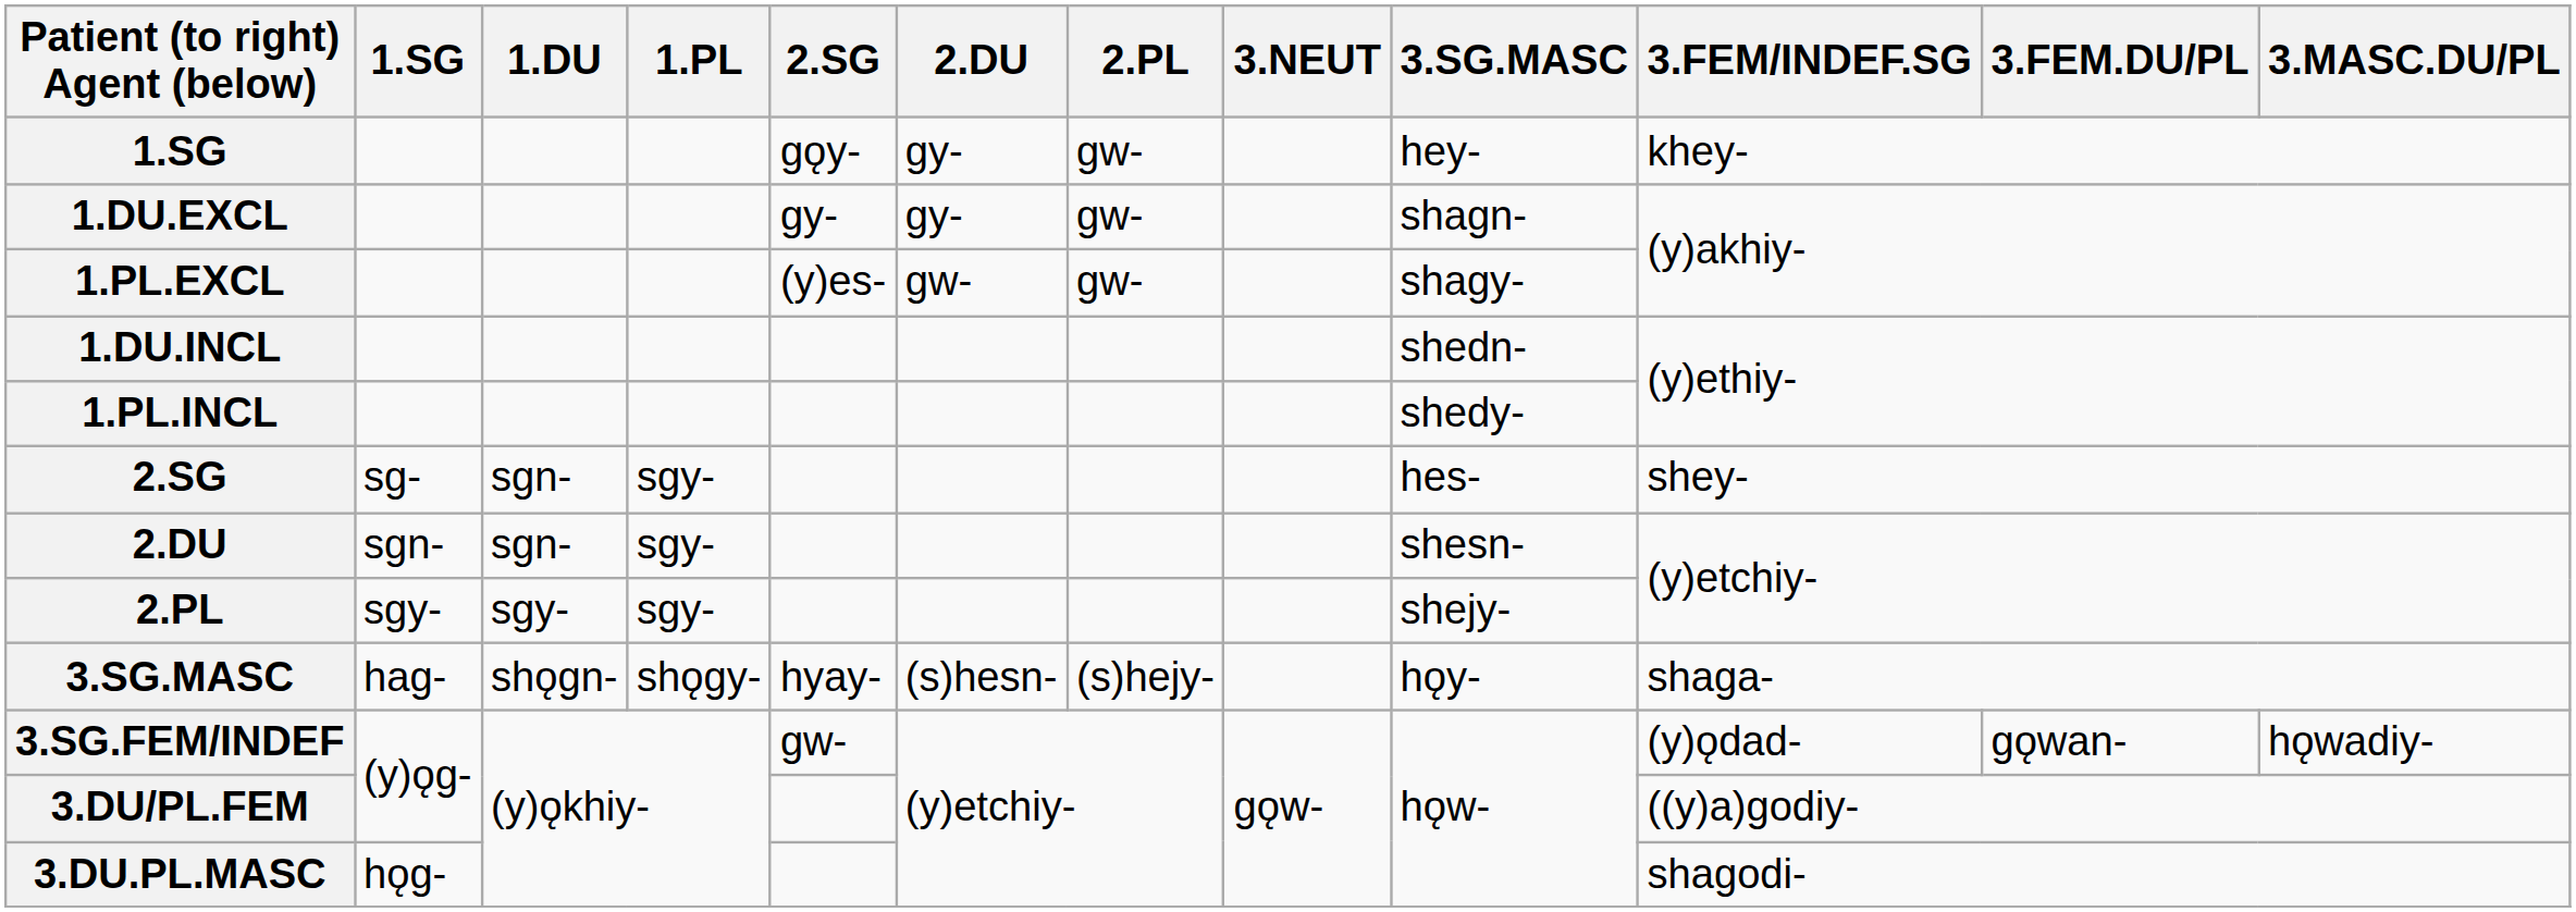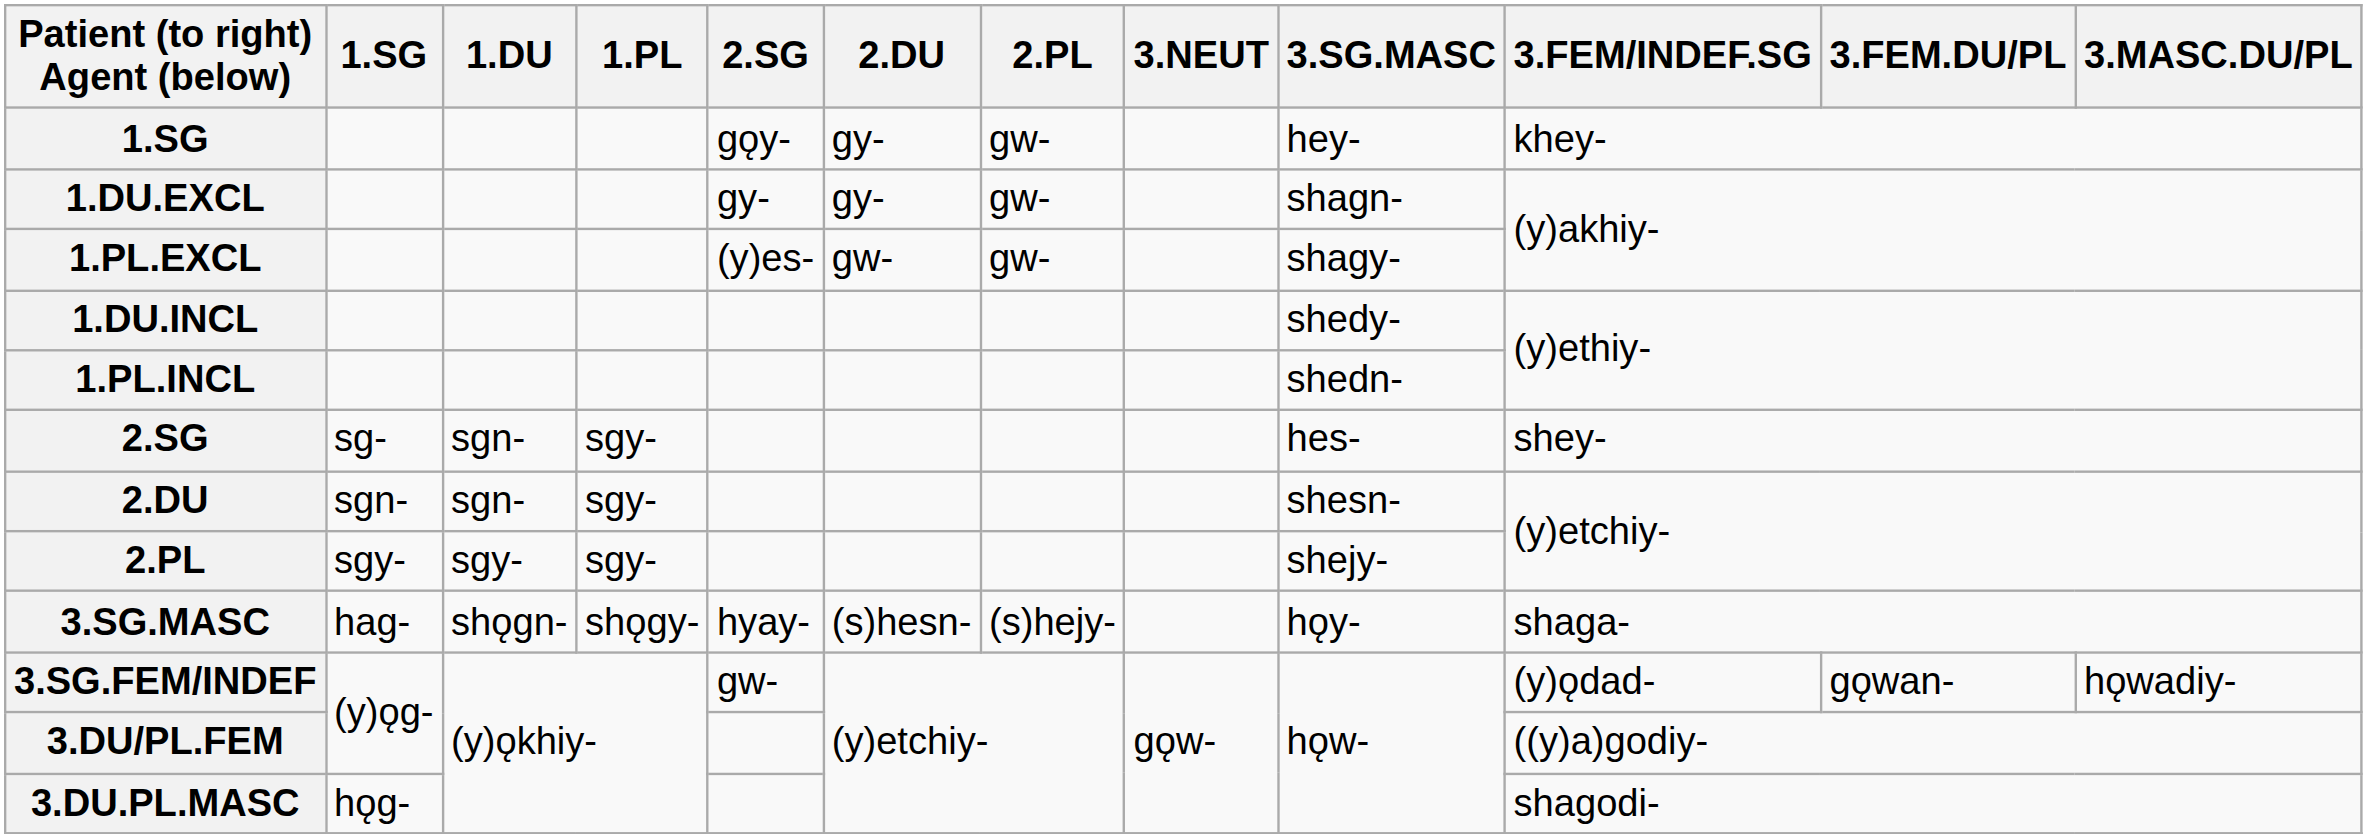1.DU.INCL | 3.SG.MASC: shedn- -> shedy-
1.PL.INCL | 3.SG.MASC: shedy- -> shedn-
